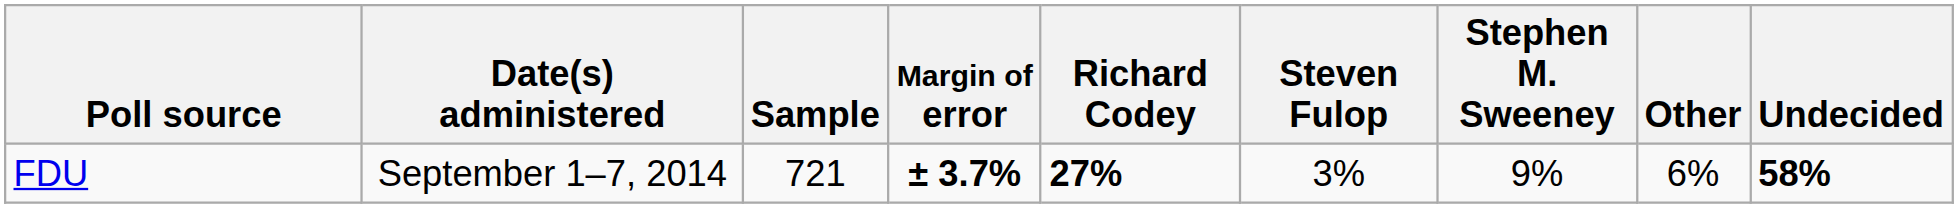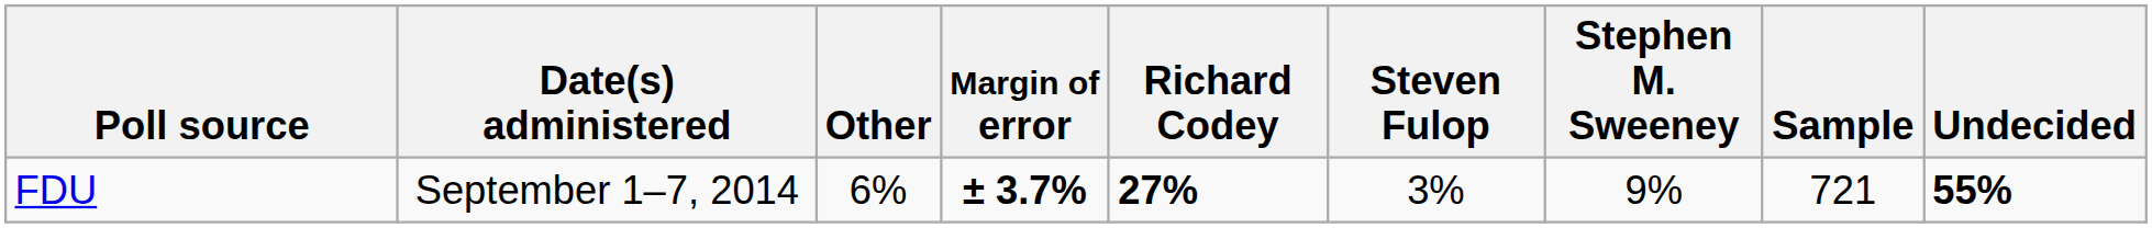columns swapped: Sample <-> Other
FDU | Undecided: 58% -> 55%
